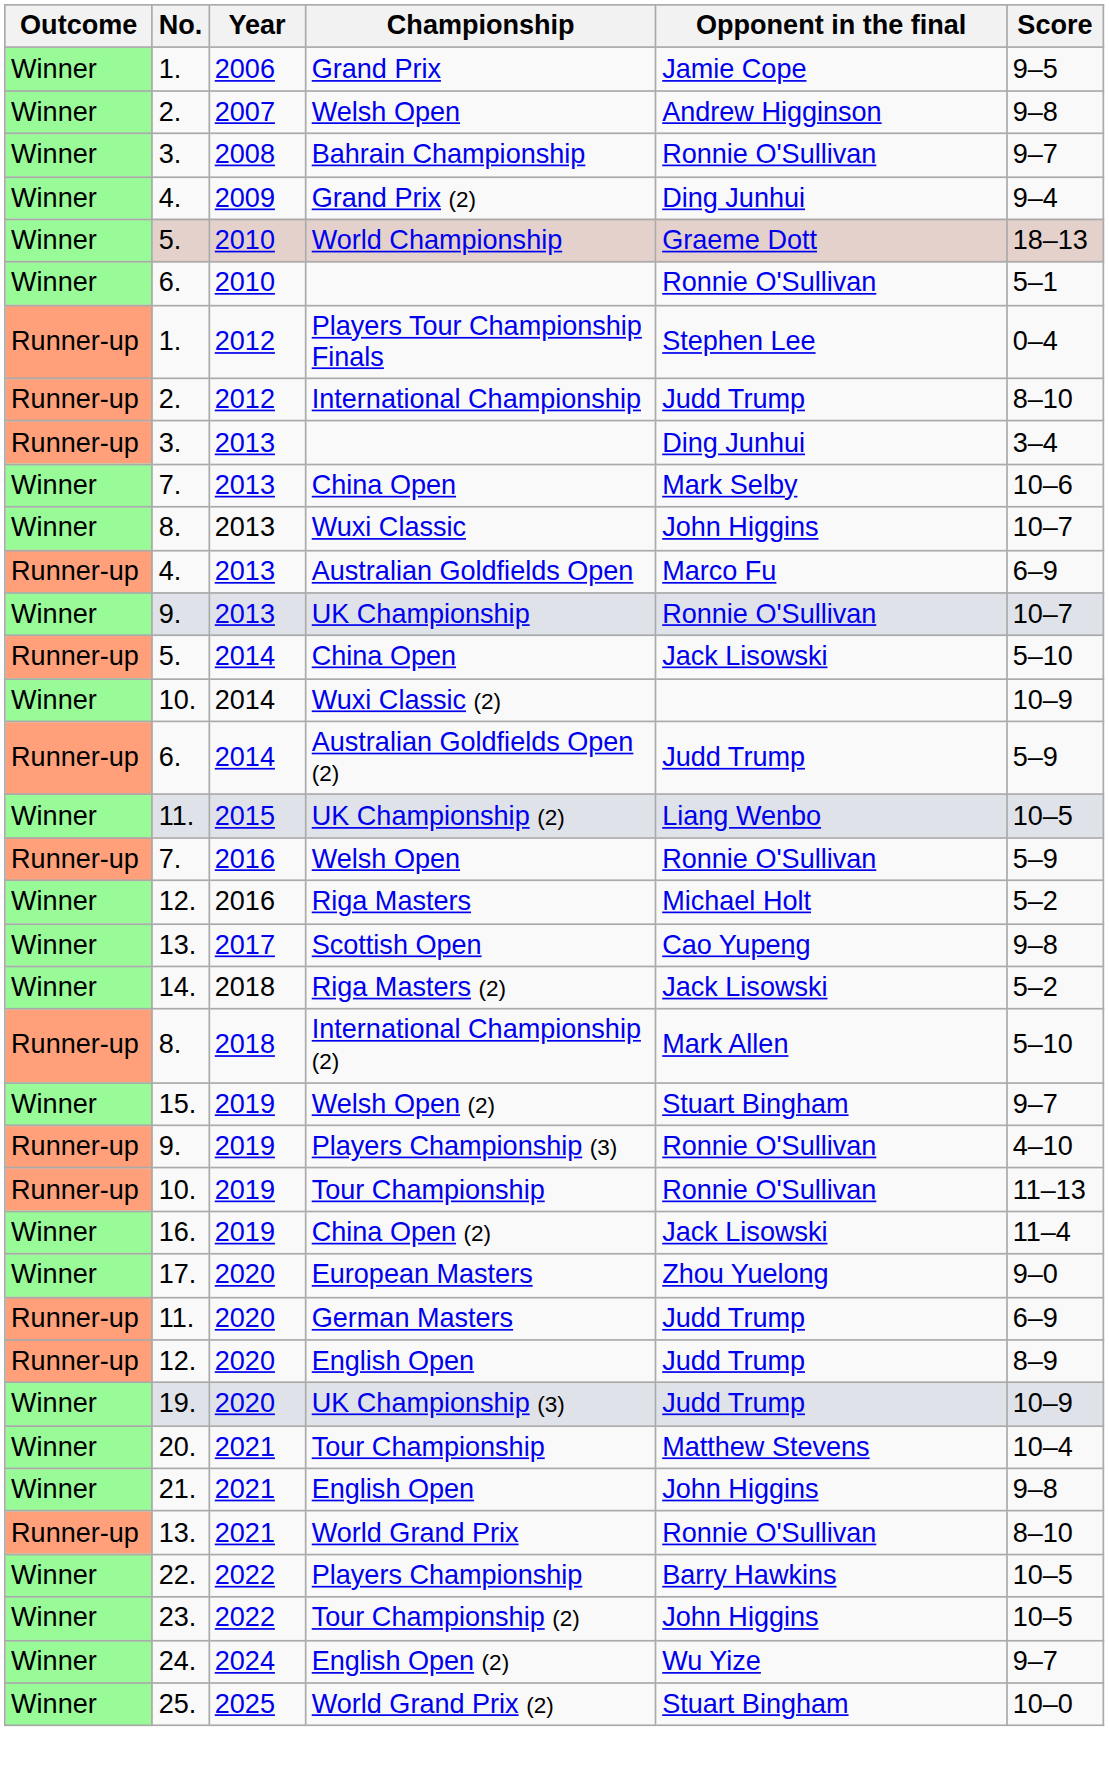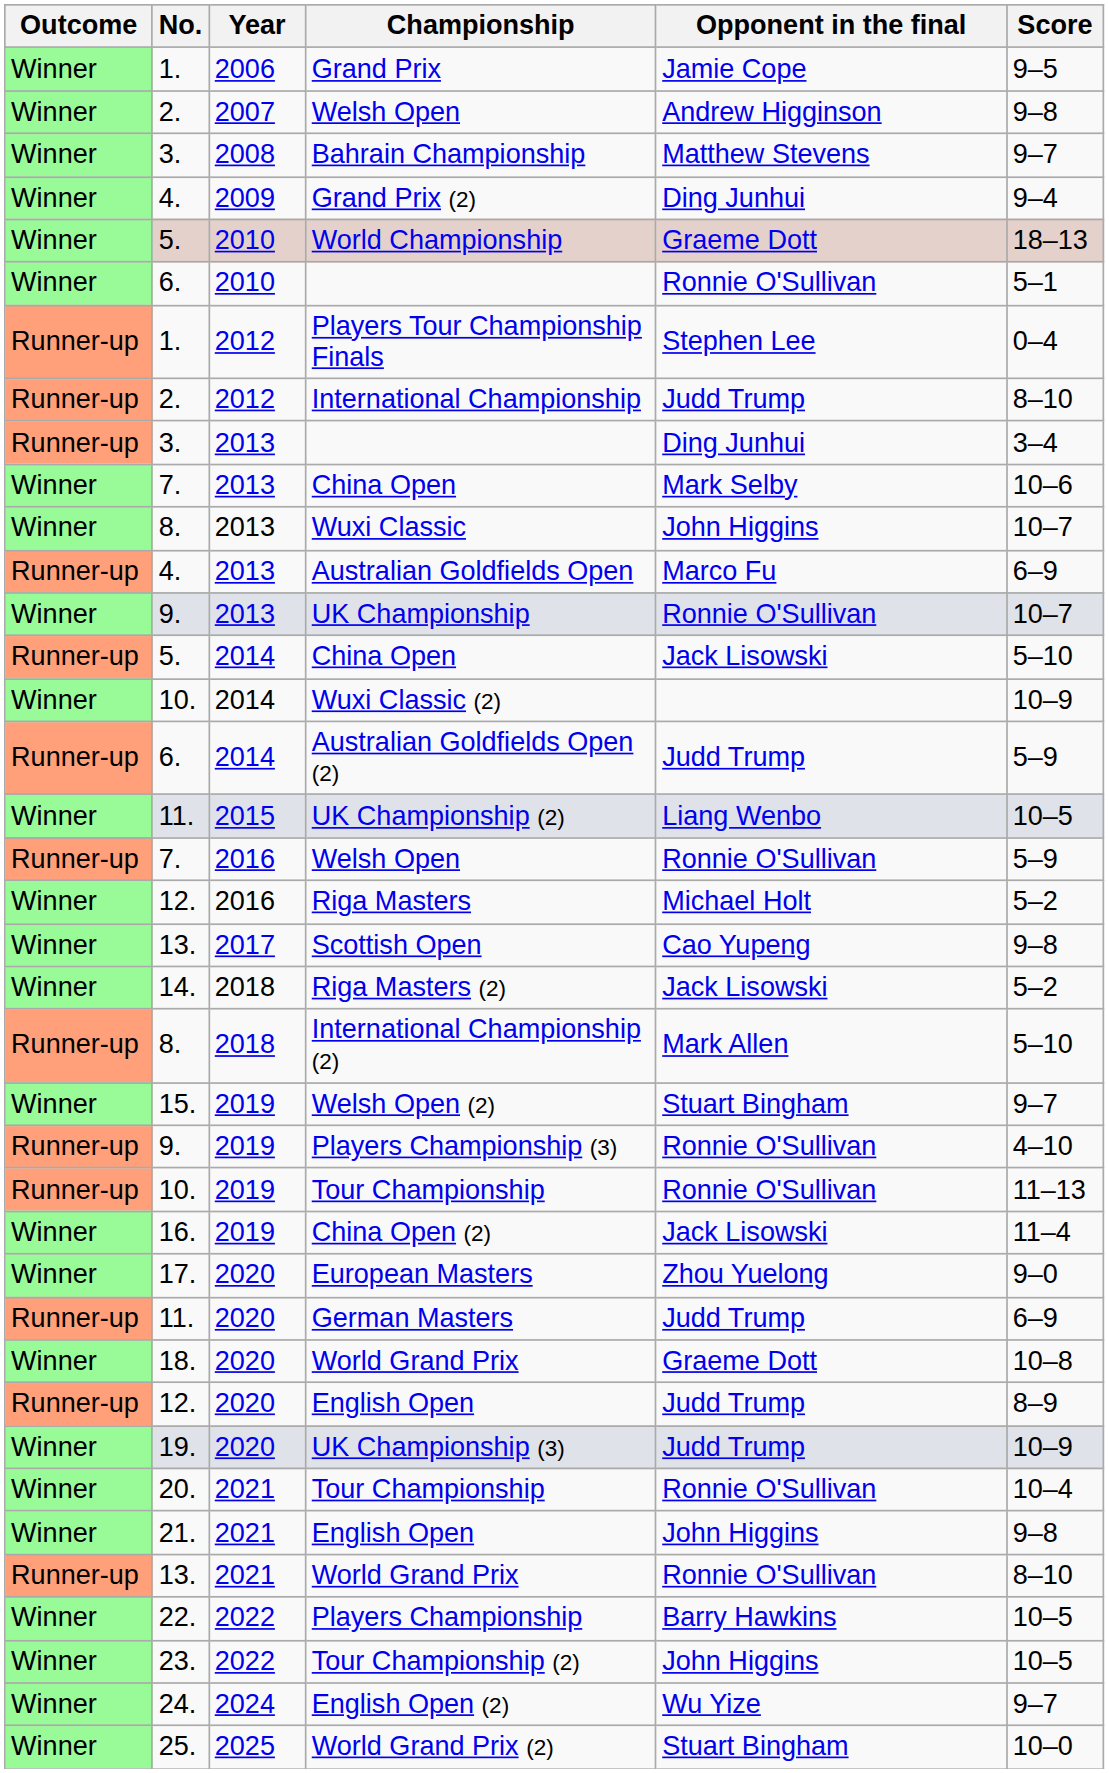Bahrain Championship | Opponent in the final: Ronnie O'Sullivan -> Matthew Stevens
+ row: Winner | 18. | 2020 | World Grand Prix | Graeme Dott | 10–8
20. / Tour Championship | Opponent in the final: Matthew Stevens -> Ronnie O'Sullivan
